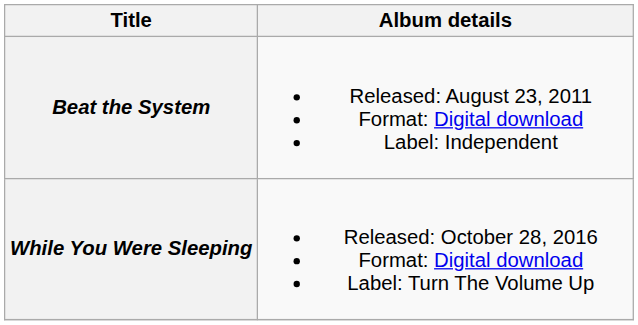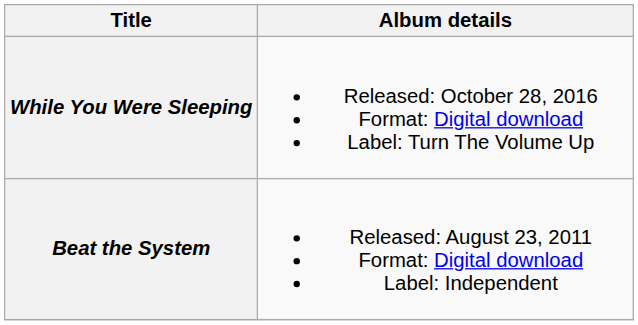rows swapped: Beat the System <-> While You Were Sleeping
